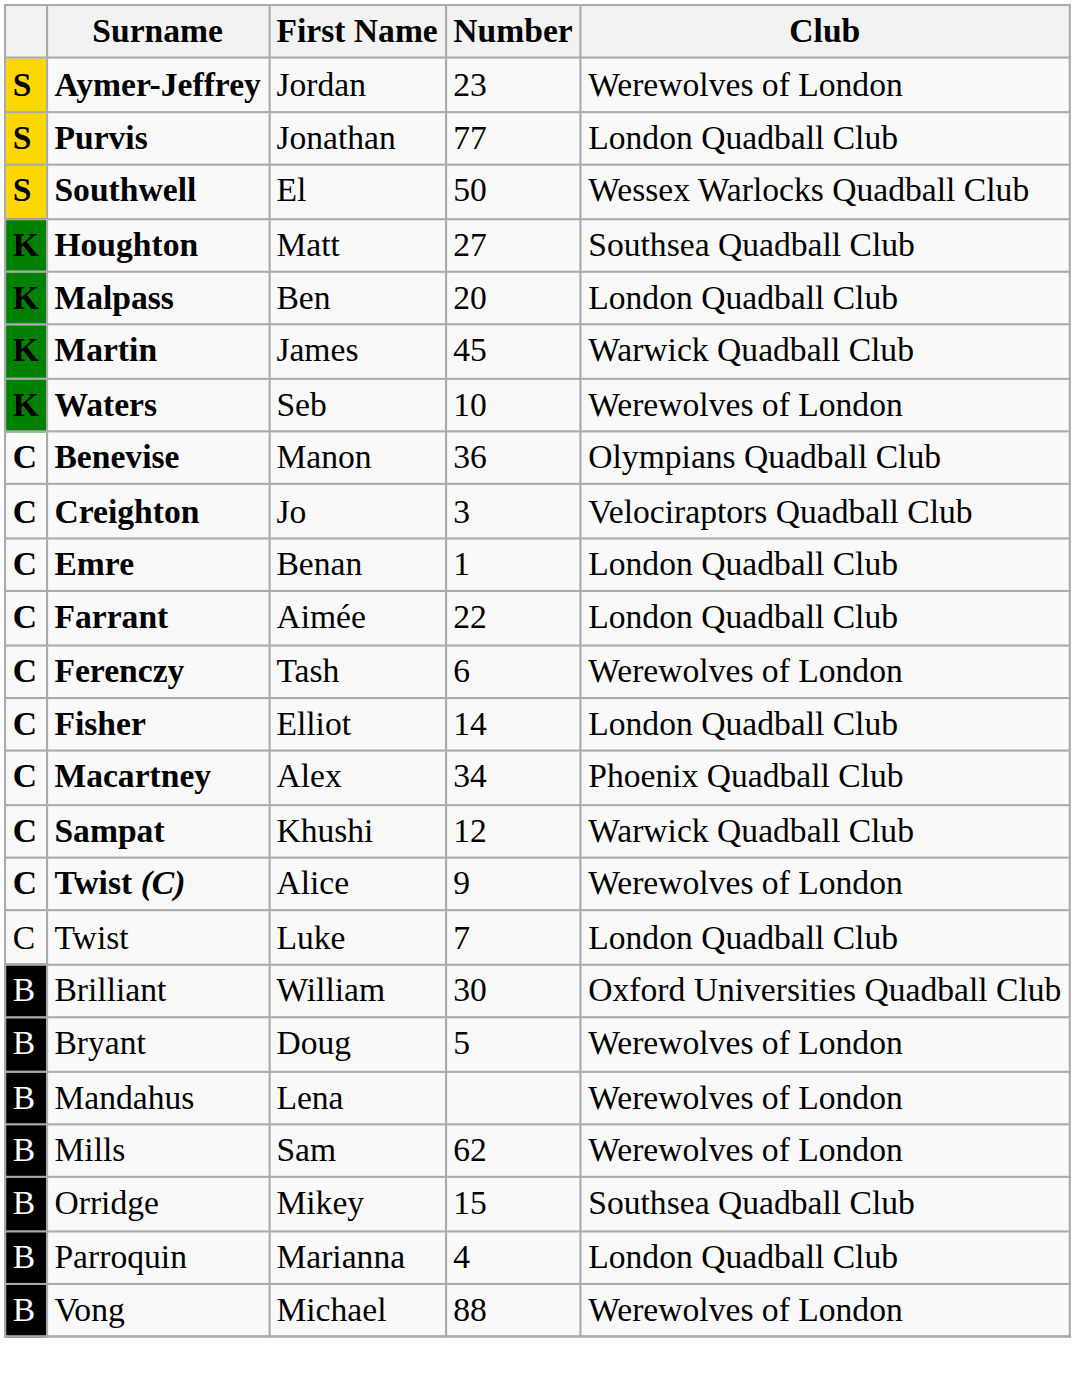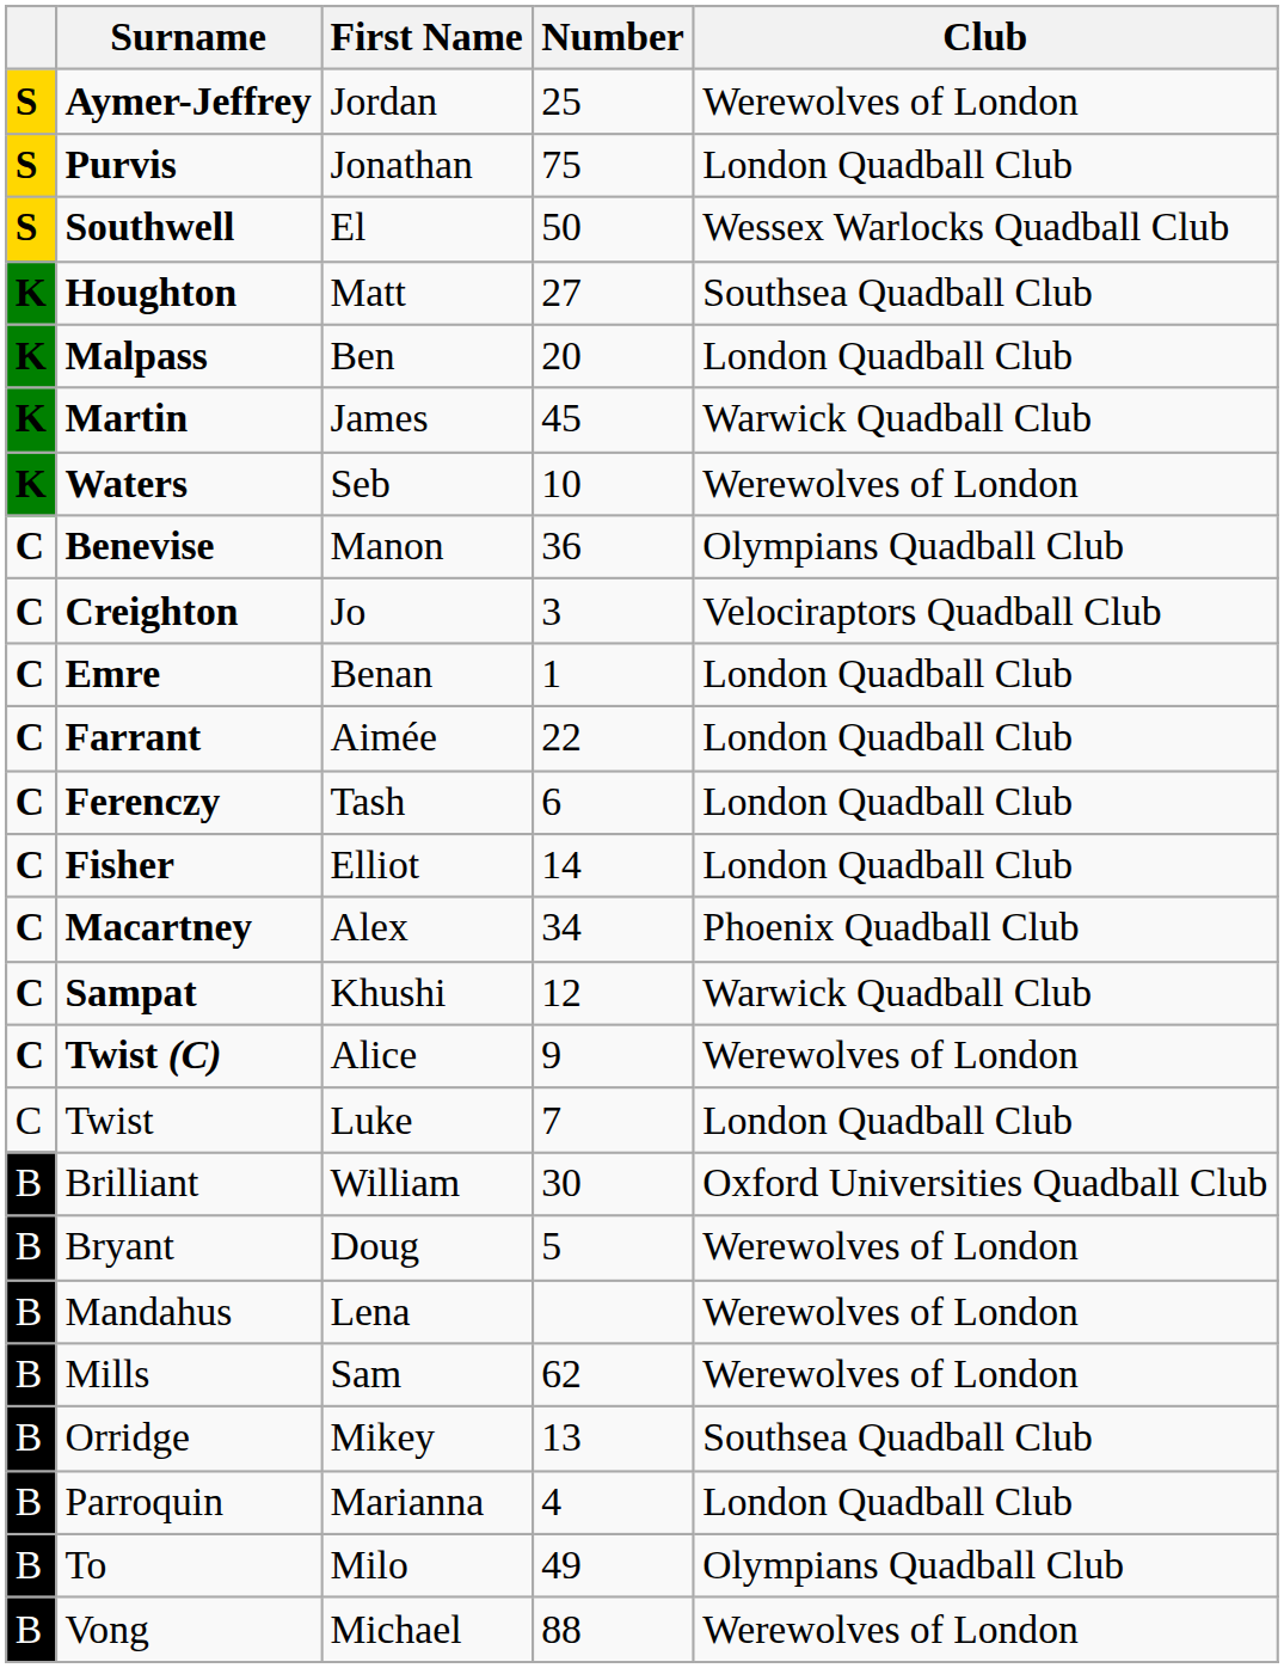Aymer-Jeffrey | Number: 23 -> 25
Purvis | Number: 77 -> 75
Ferenczy | Club: Werewolves of London -> London Quadball Club
Orridge | Number: 15 -> 13
+ row: B | To | Milo | 49 | Olympians Quadball Club
